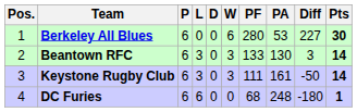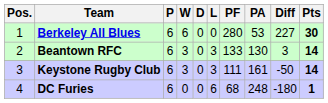columns swapped: W <-> L
